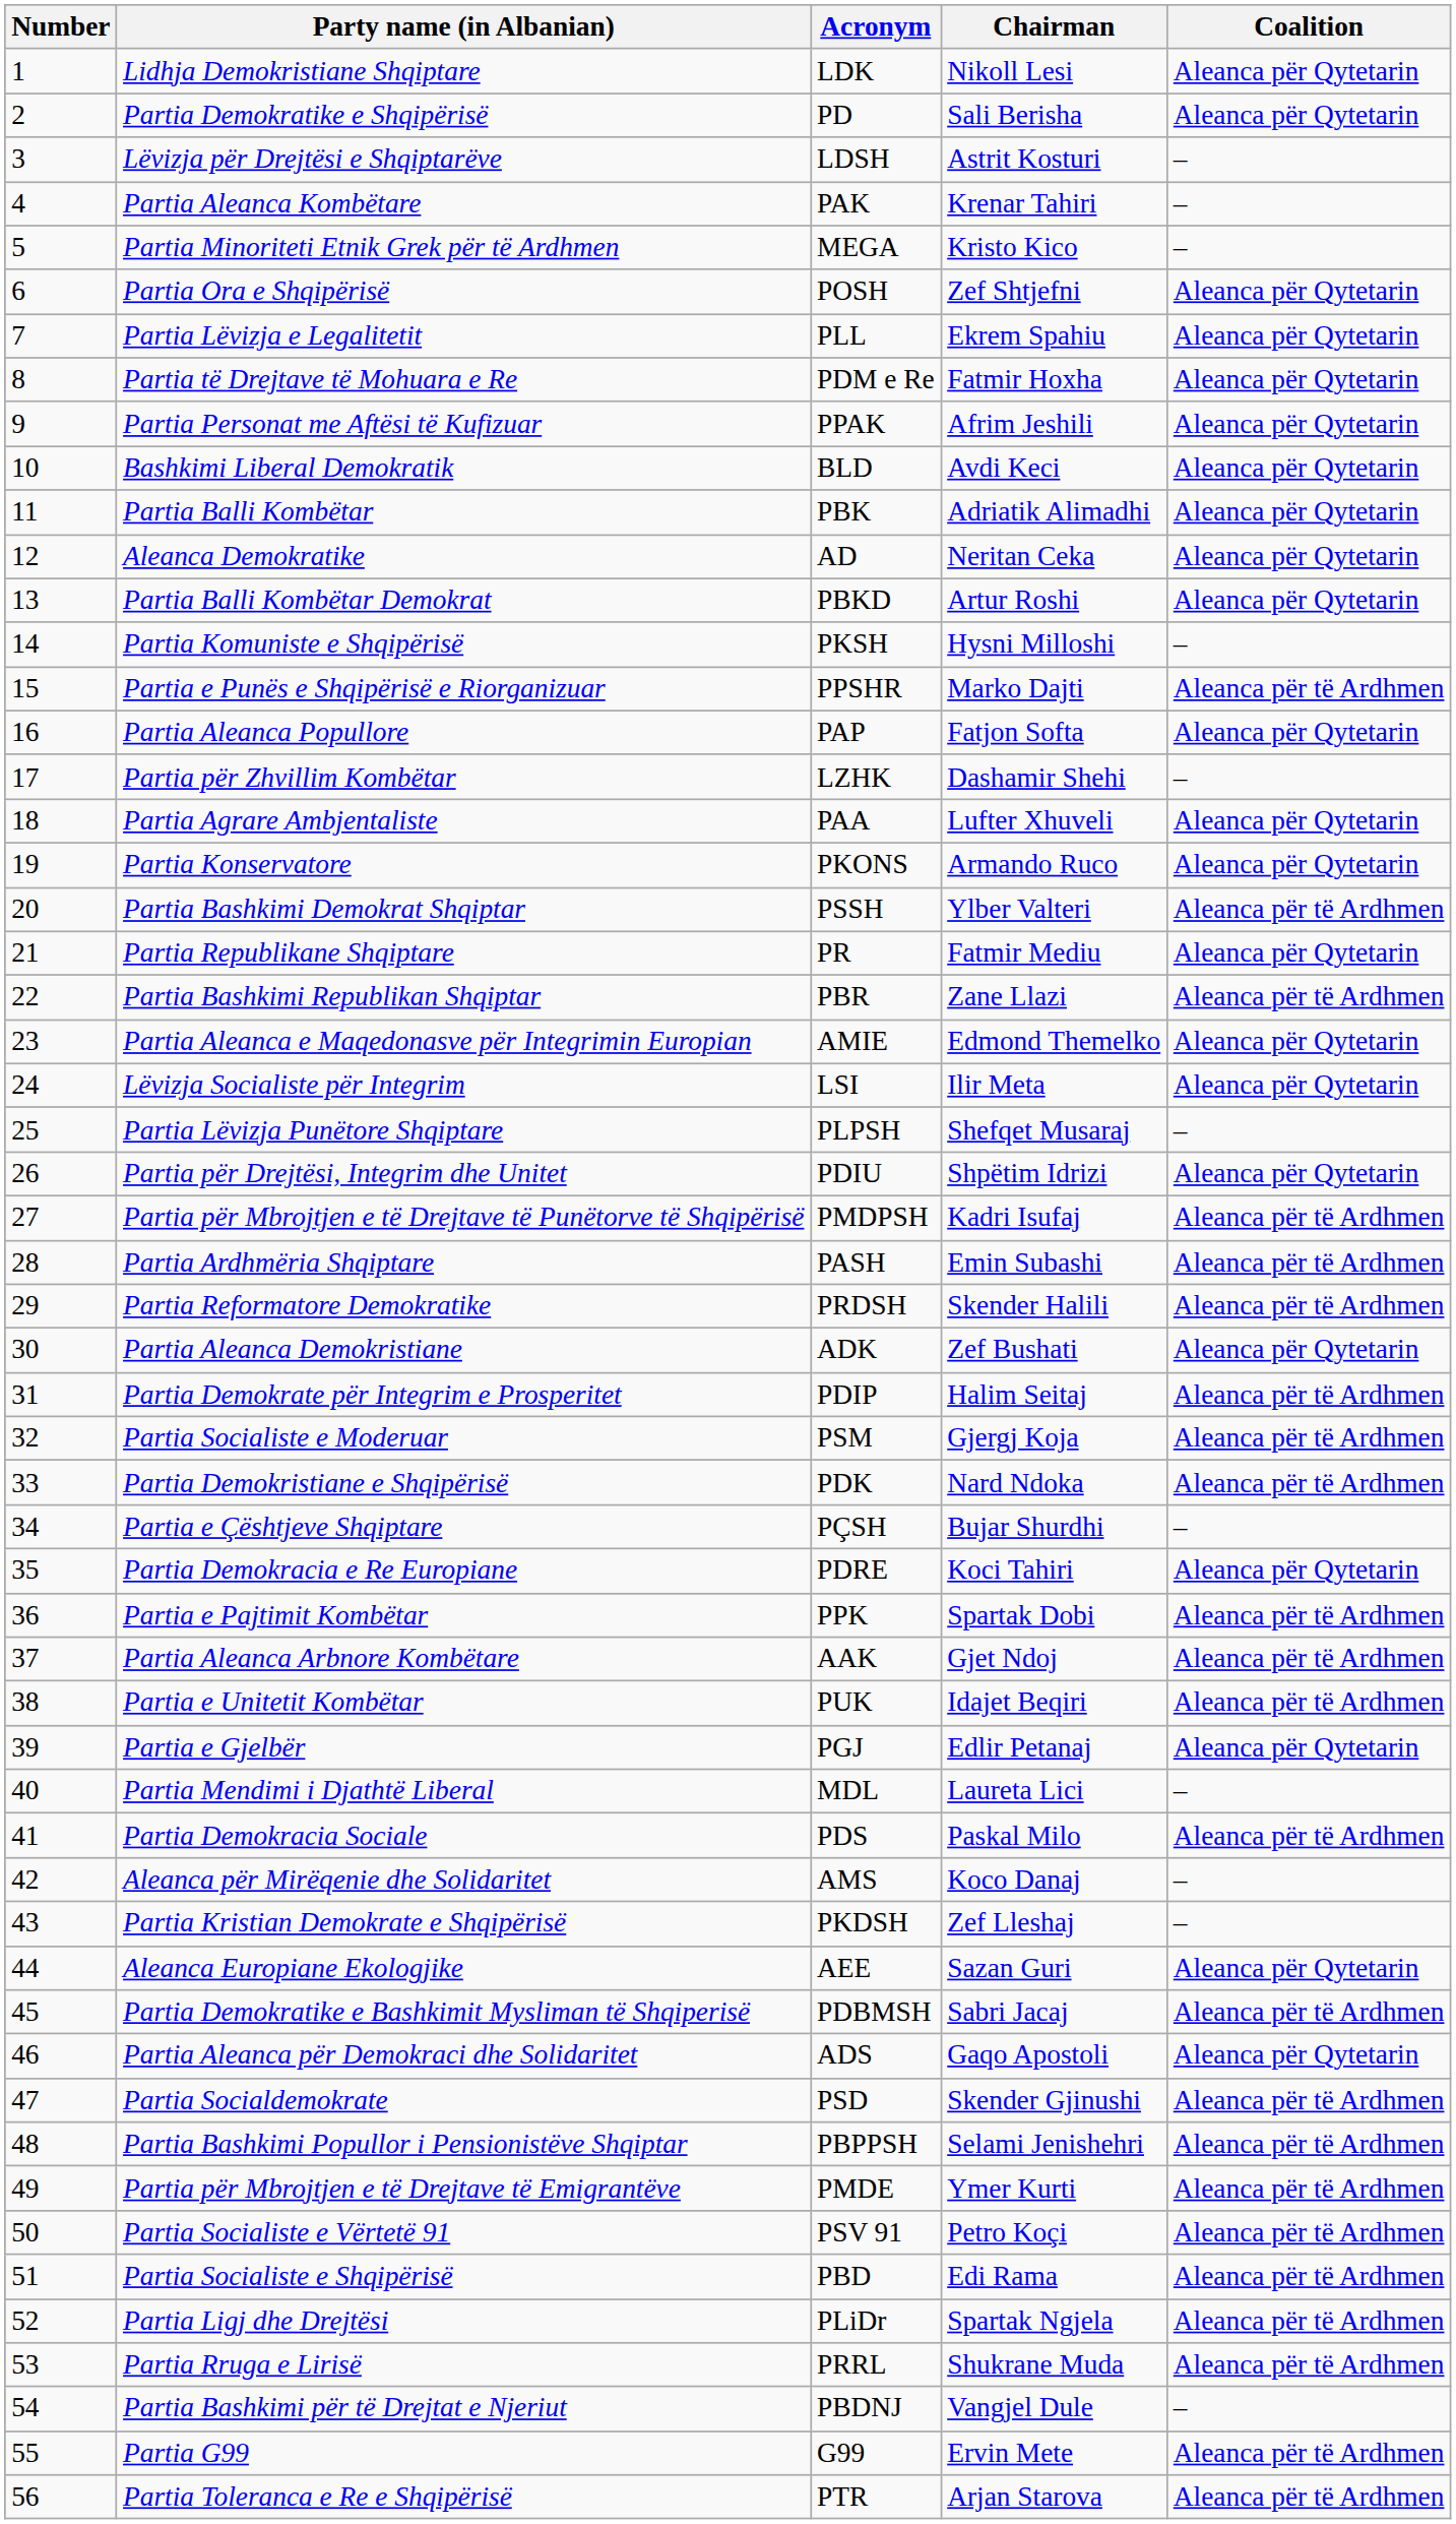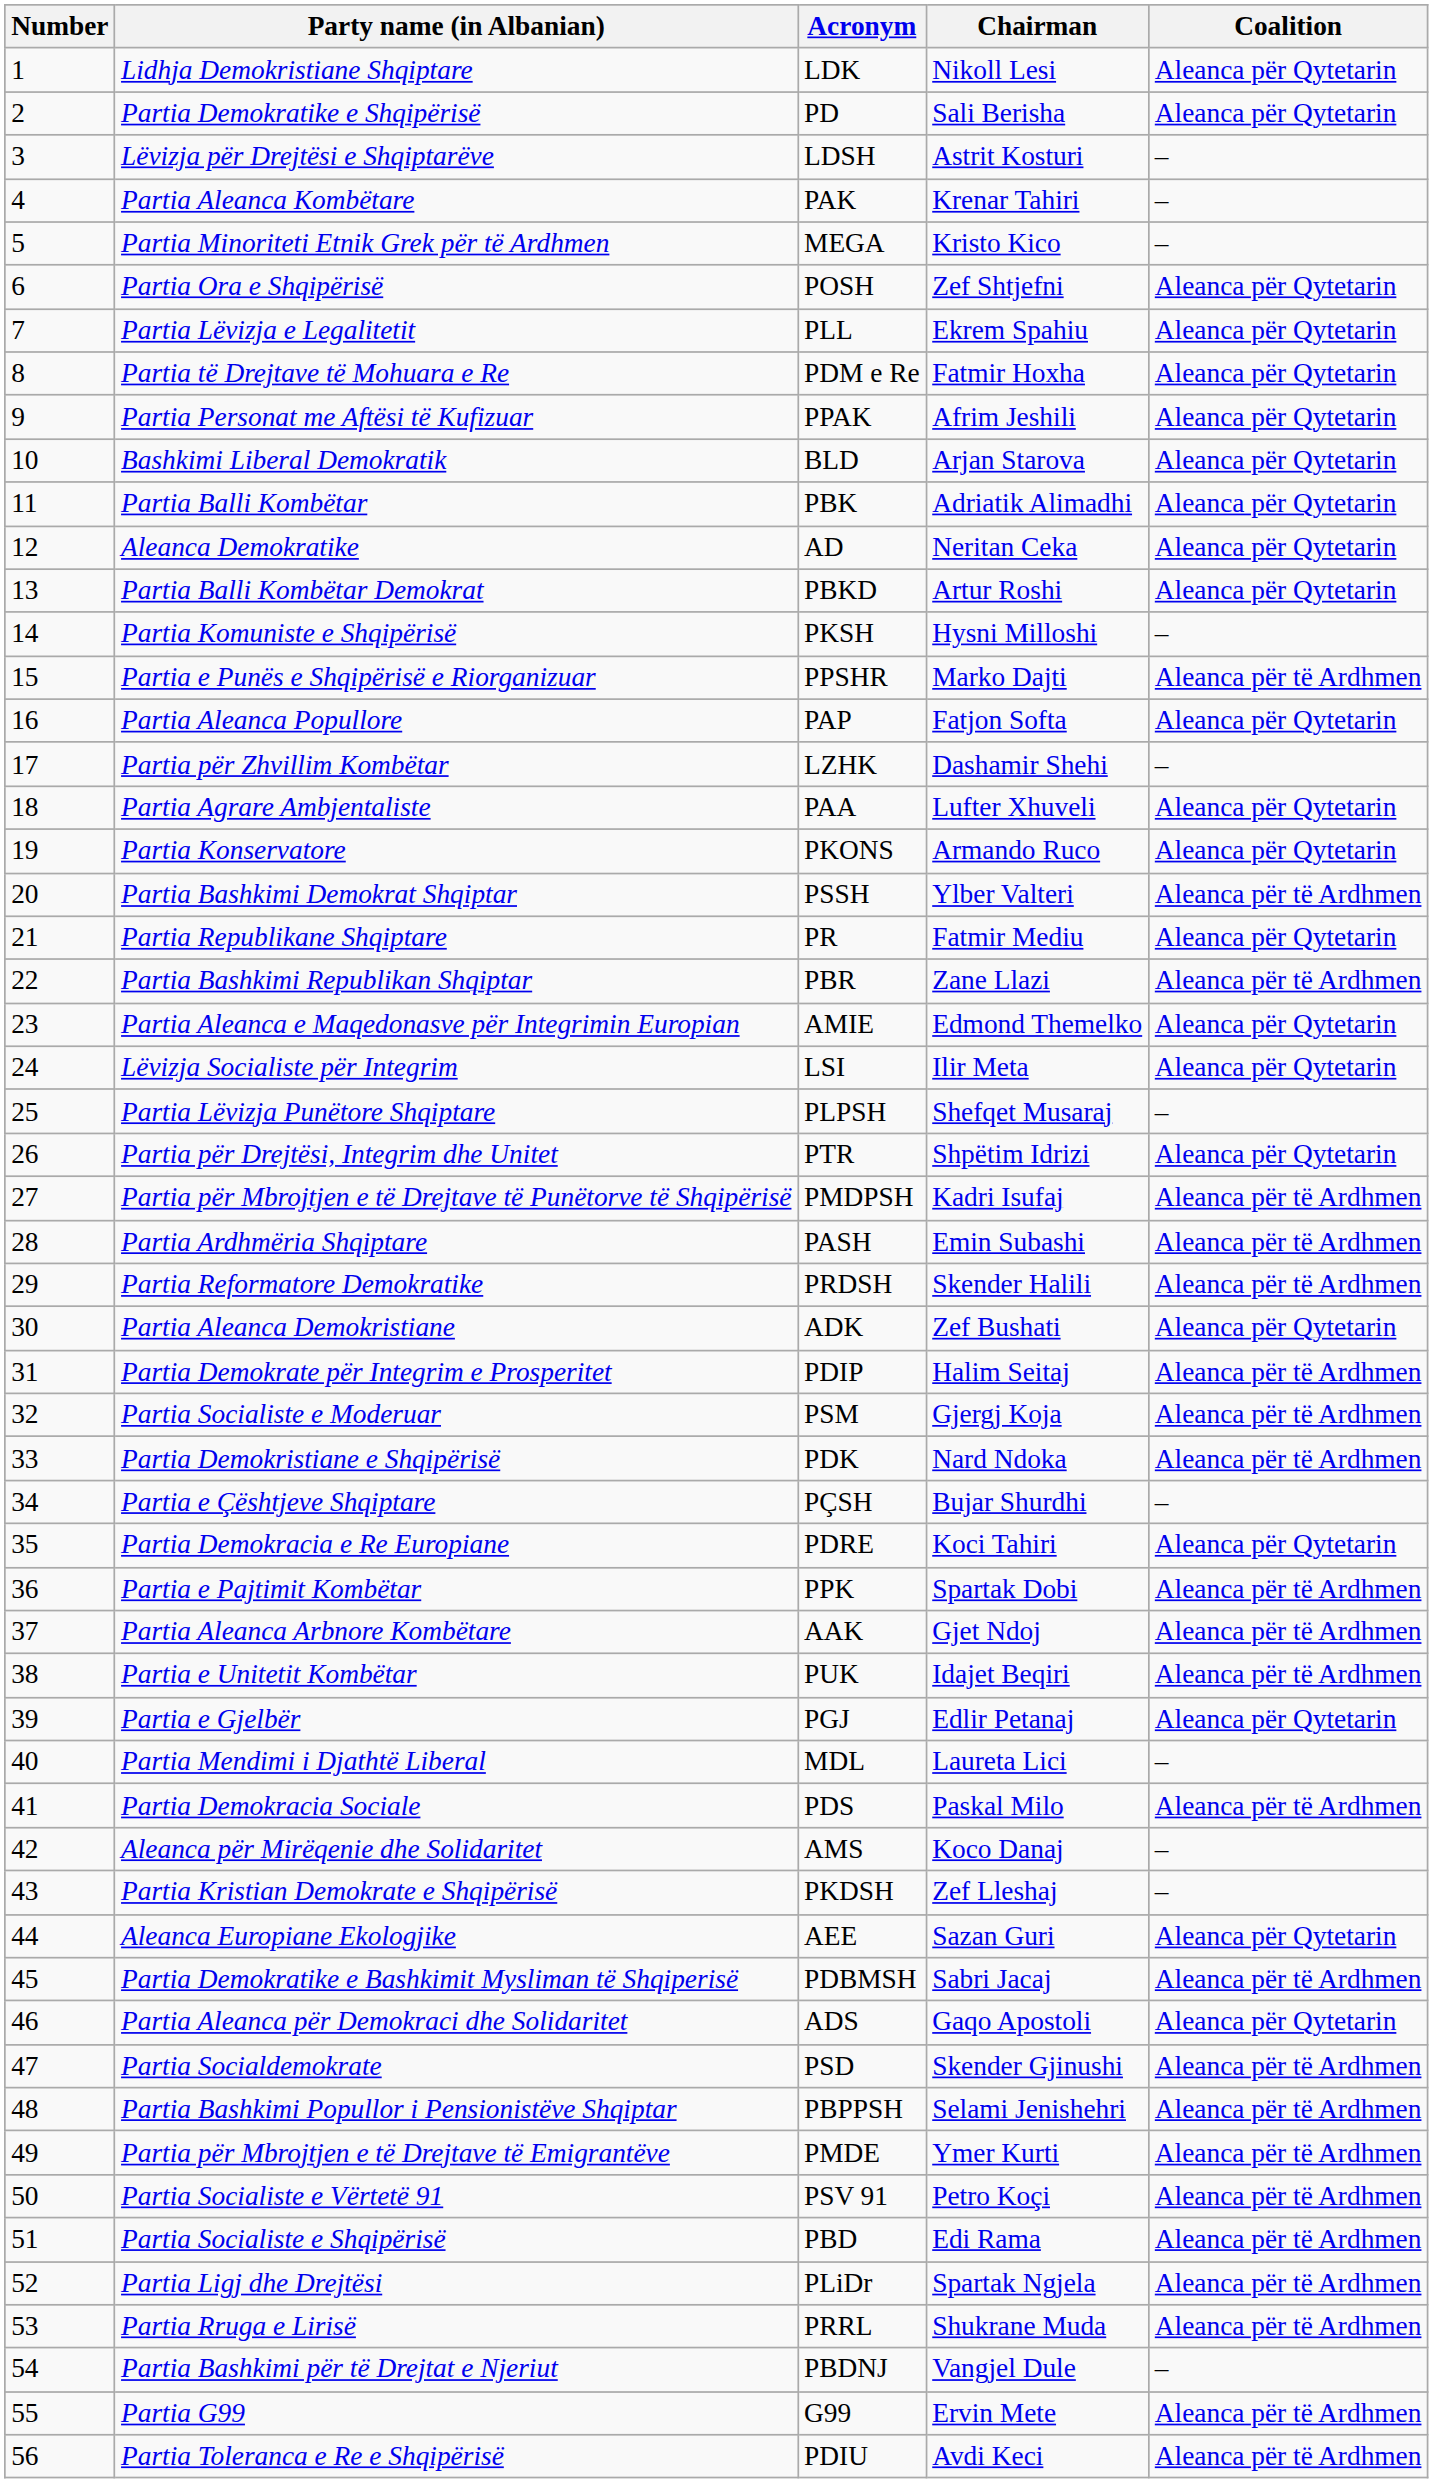Bashkimi Liberal Demokratik | Chairman: Avdi Keci -> Arjan Starova
Partia për Drejtësi, Integrim dhe Unitet | Acronym: PDIU -> PTR
Partia Toleranca e Re e Shqipërisë | Acronym: PTR -> PDIU
Partia Toleranca e Re e Shqipërisë | Chairman: Arjan Starova -> Avdi Keci
